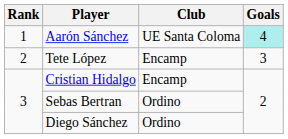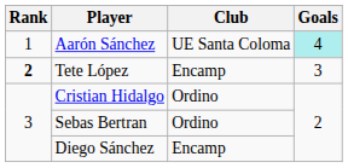Tete López | Rank: normal -> bold
Cristian Hidalgo | Club: Encamp -> Ordino
Diego Sánchez | Club: Ordino -> Encamp
